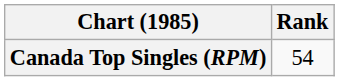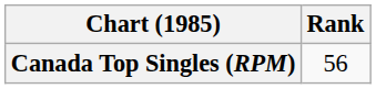Canada Top Singles (RPM) | Rank: 54 -> 56
